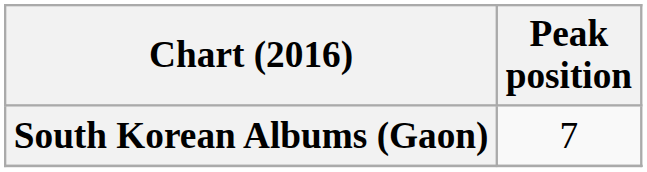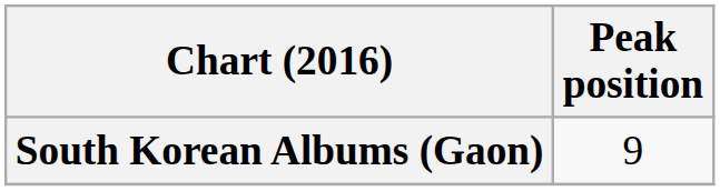South Korean Albums (Gaon) | Peak position: 7 -> 9
